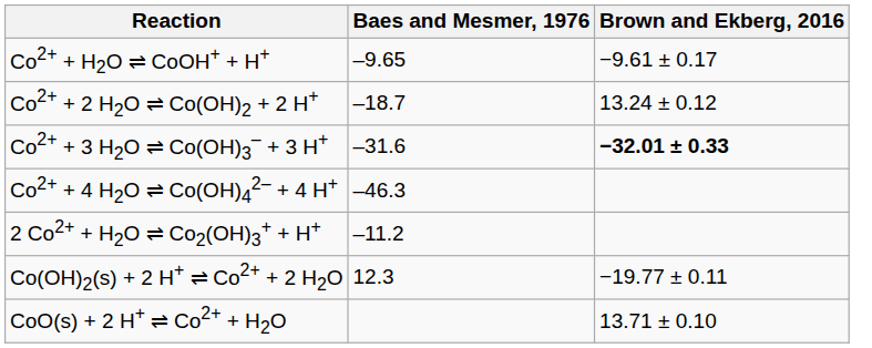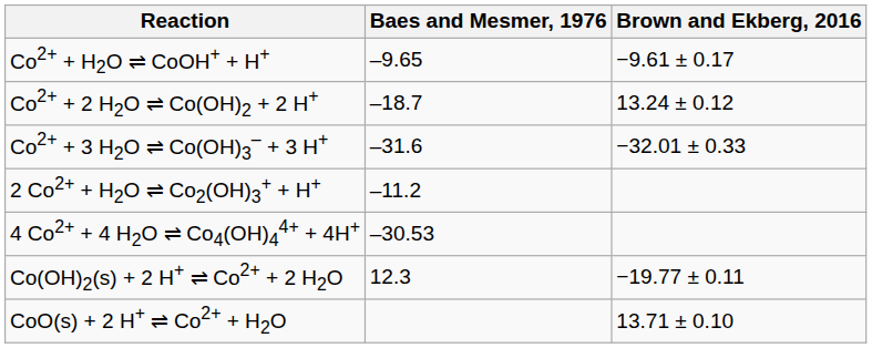Co2+ + 3 H2O ⇌ Co(OH)3– + 3 H+ | Brown and Ekberg, 2016: bold -> normal
- row: Co2+ + 4 H2O ⇌ Co(OH)42– + 4 H+ | –46.3
+ row: 4 Co2+ + 4 H2O ⇌ Co4(OH)44+ + 4H+ | –30.53
